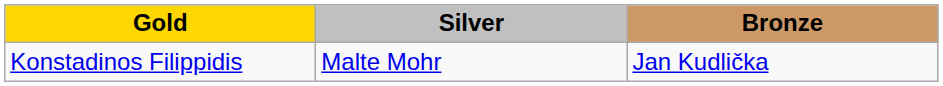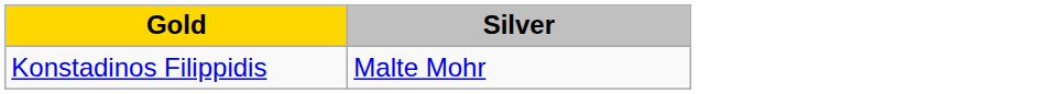- column: Bronze | Jan Kudlička
